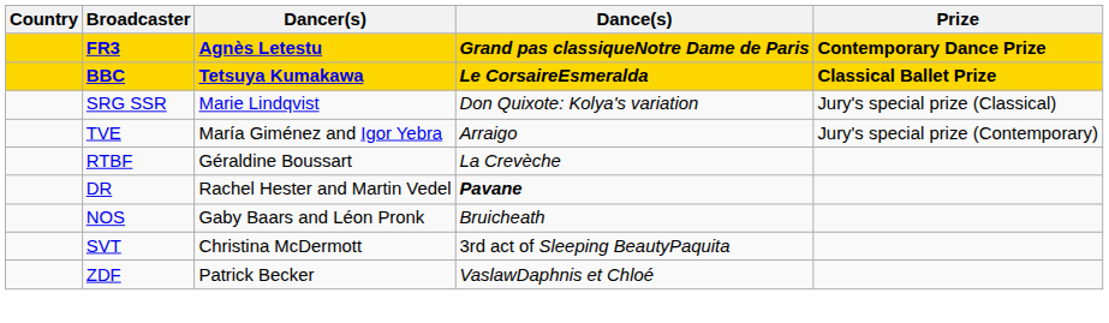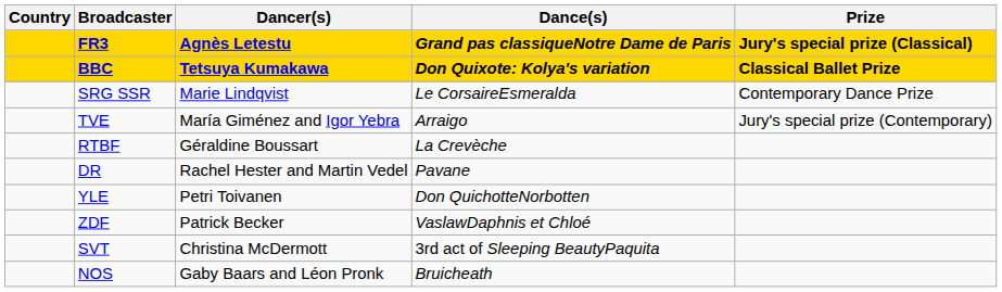FR3 | Prize: Contemporary Dance Prize -> Jury's special prize (Classical)
BBC | Dance(s): Le CorsaireEsmeralda -> Don Quixote: Kolya's variation
SRG SSR | Dance(s): Don Quixote: Kolya's variation -> Le CorsaireEsmeralda
SRG SSR | Prize: Jury's special prize (Classical) -> Contemporary Dance Prize
DR | Dance(s): bold -> normal
+ row: YLE | Petri Toivanen | Don QuichotteNorbotten
rows swapped: NOS <-> ZDF
